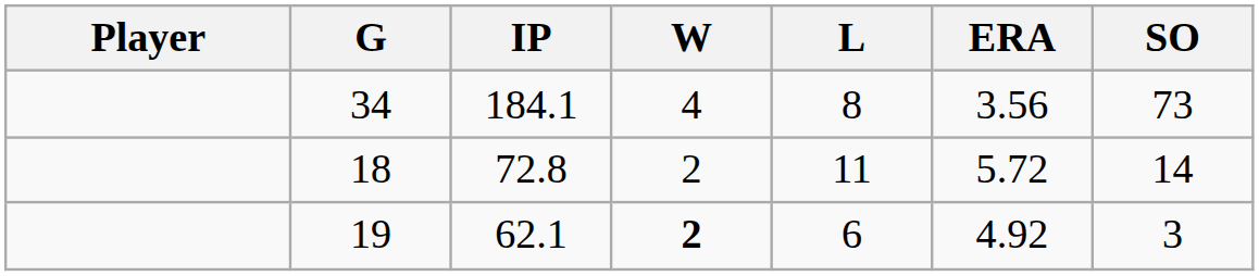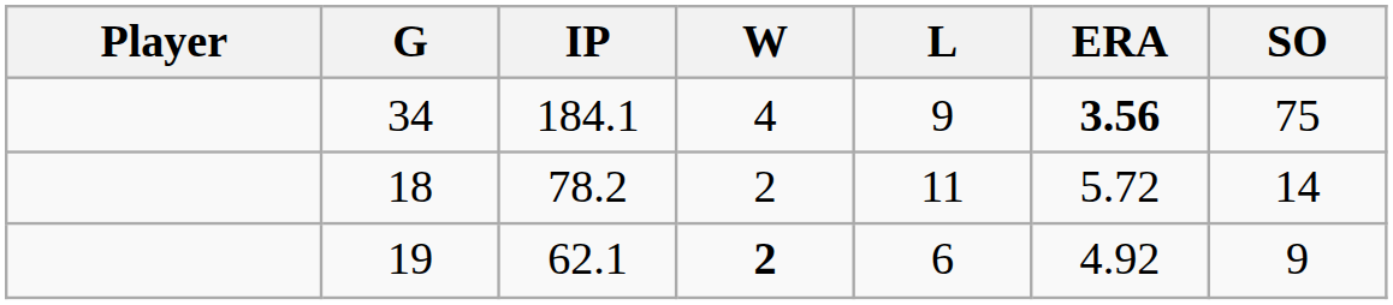34 | L: 8 -> 9
34 | ERA: normal -> bold
34 | SO: 73 -> 75
18 | IP: 72.8 -> 78.2
19 | SO: 3 -> 9
